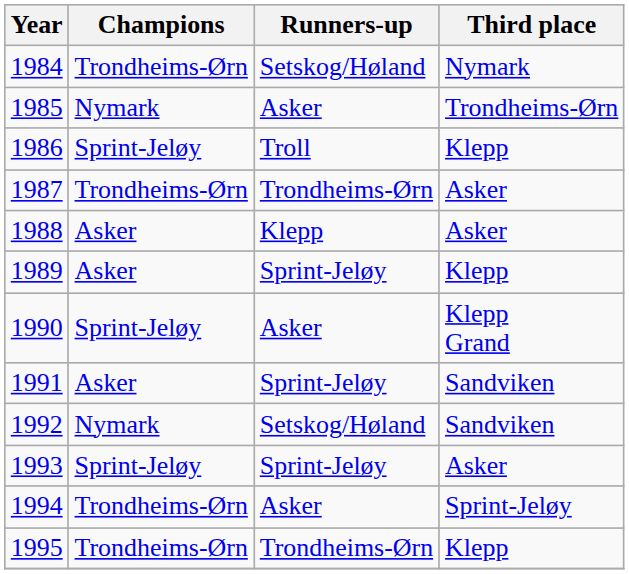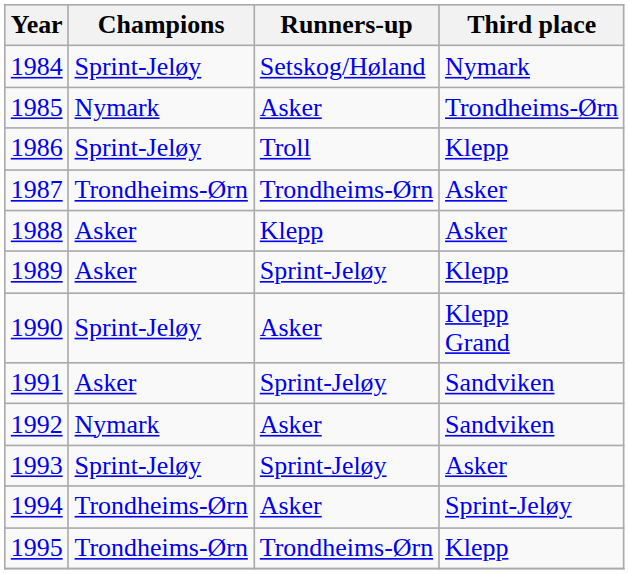1984 | Champions: Trondheims-Ørn -> Sprint-Jeløy
1992 | Runners-up: Setskog/Høland -> Asker
